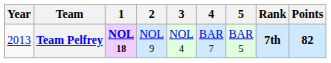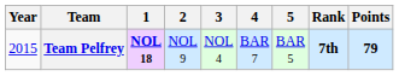Team Pelfrey | Year: 2013 -> 2015
Team Pelfrey | Points: 82 -> 79
